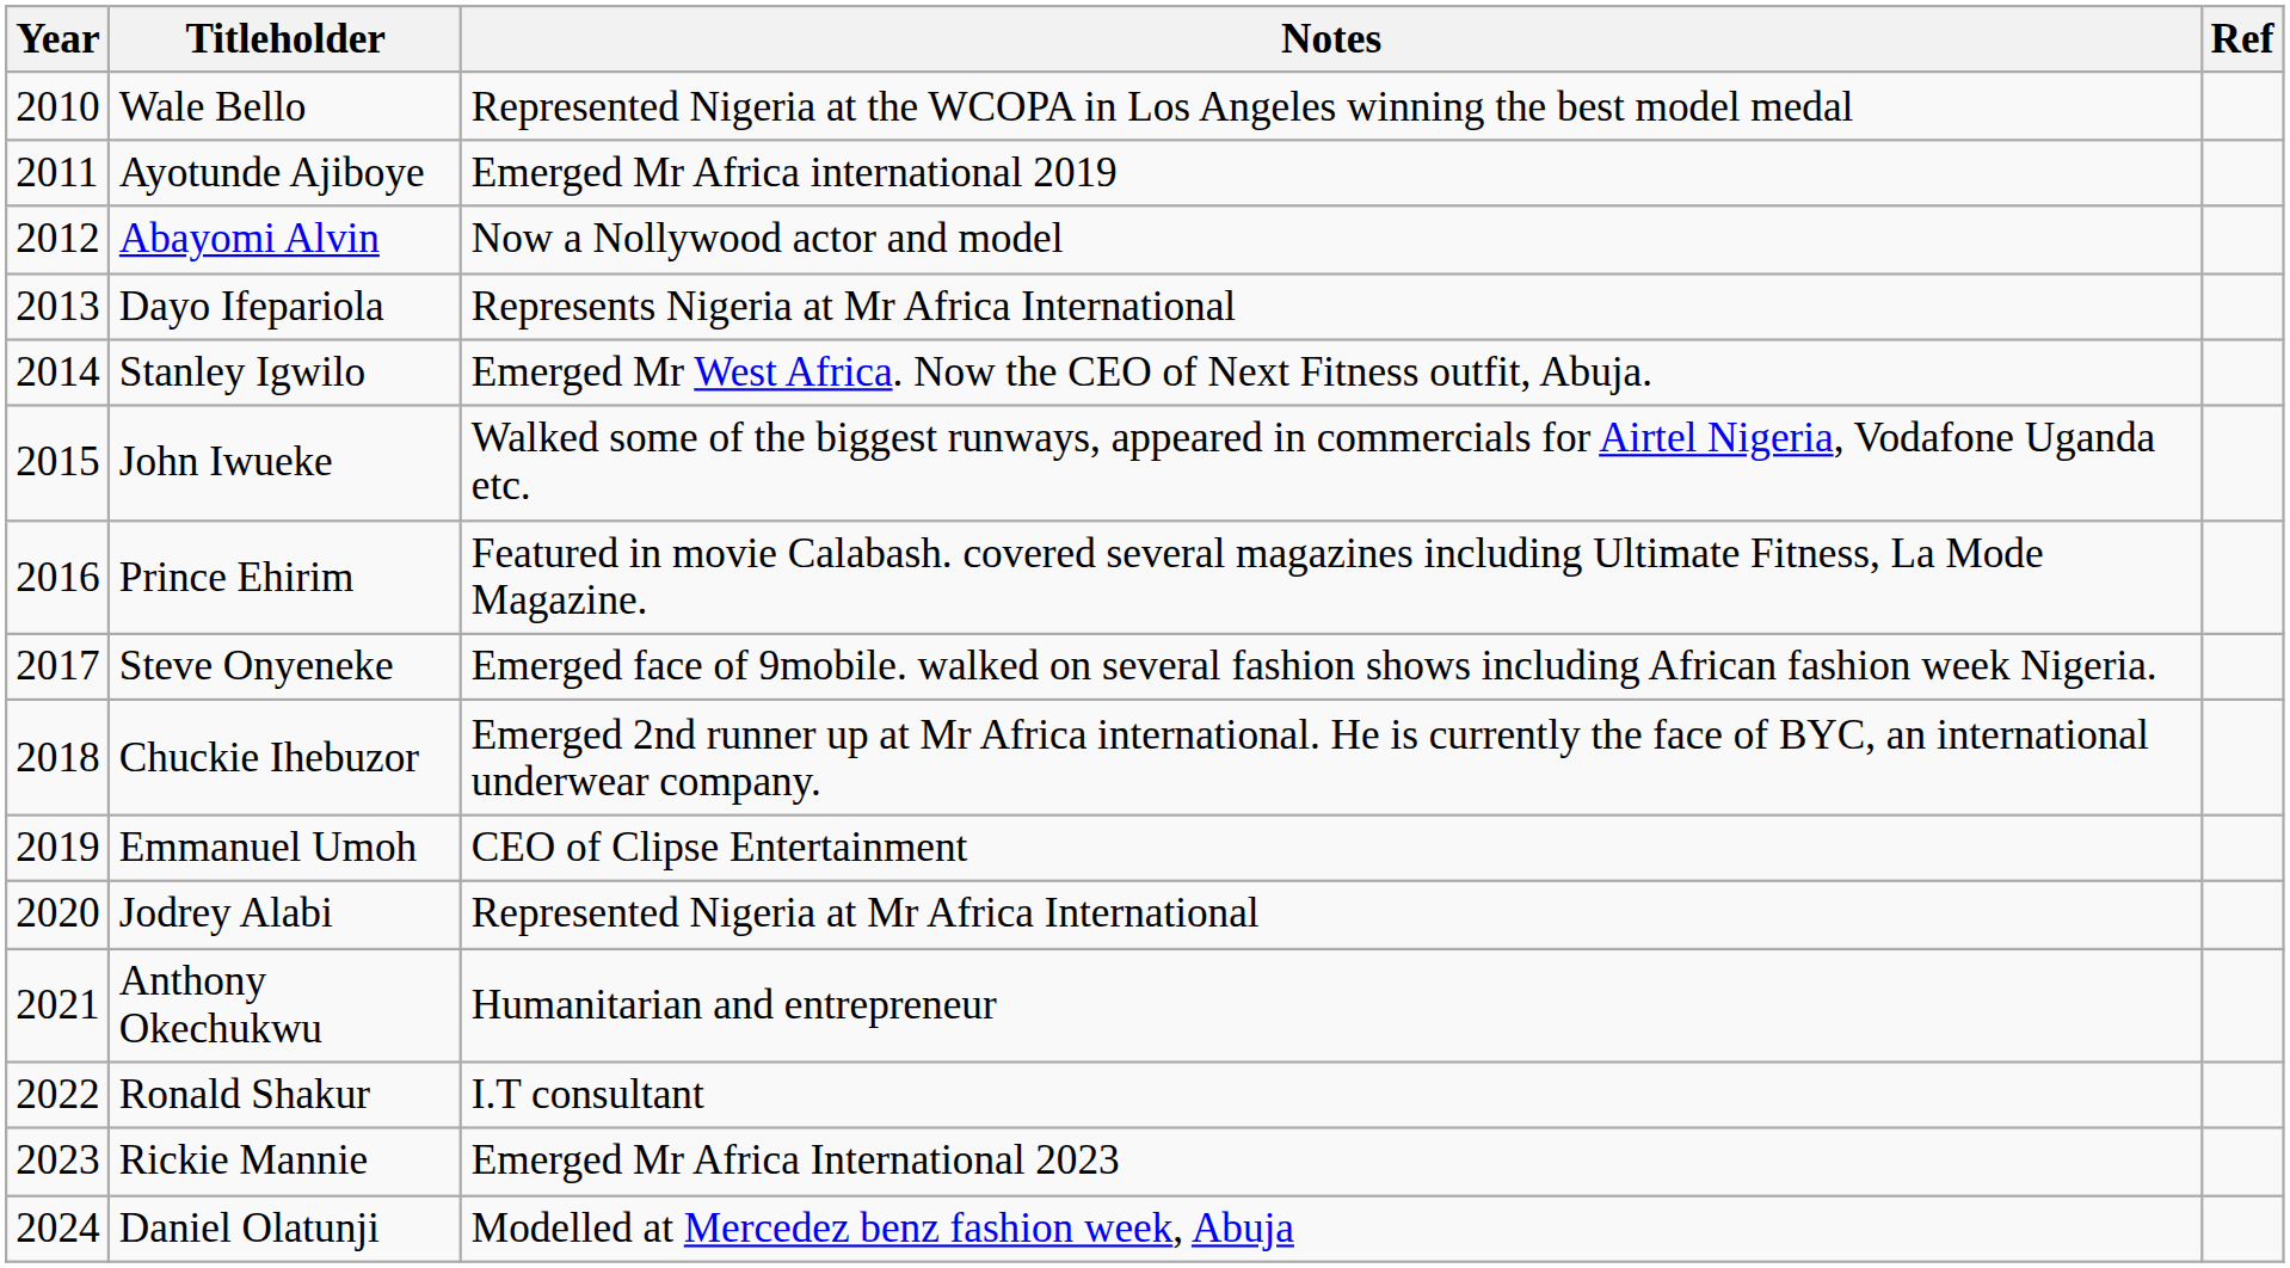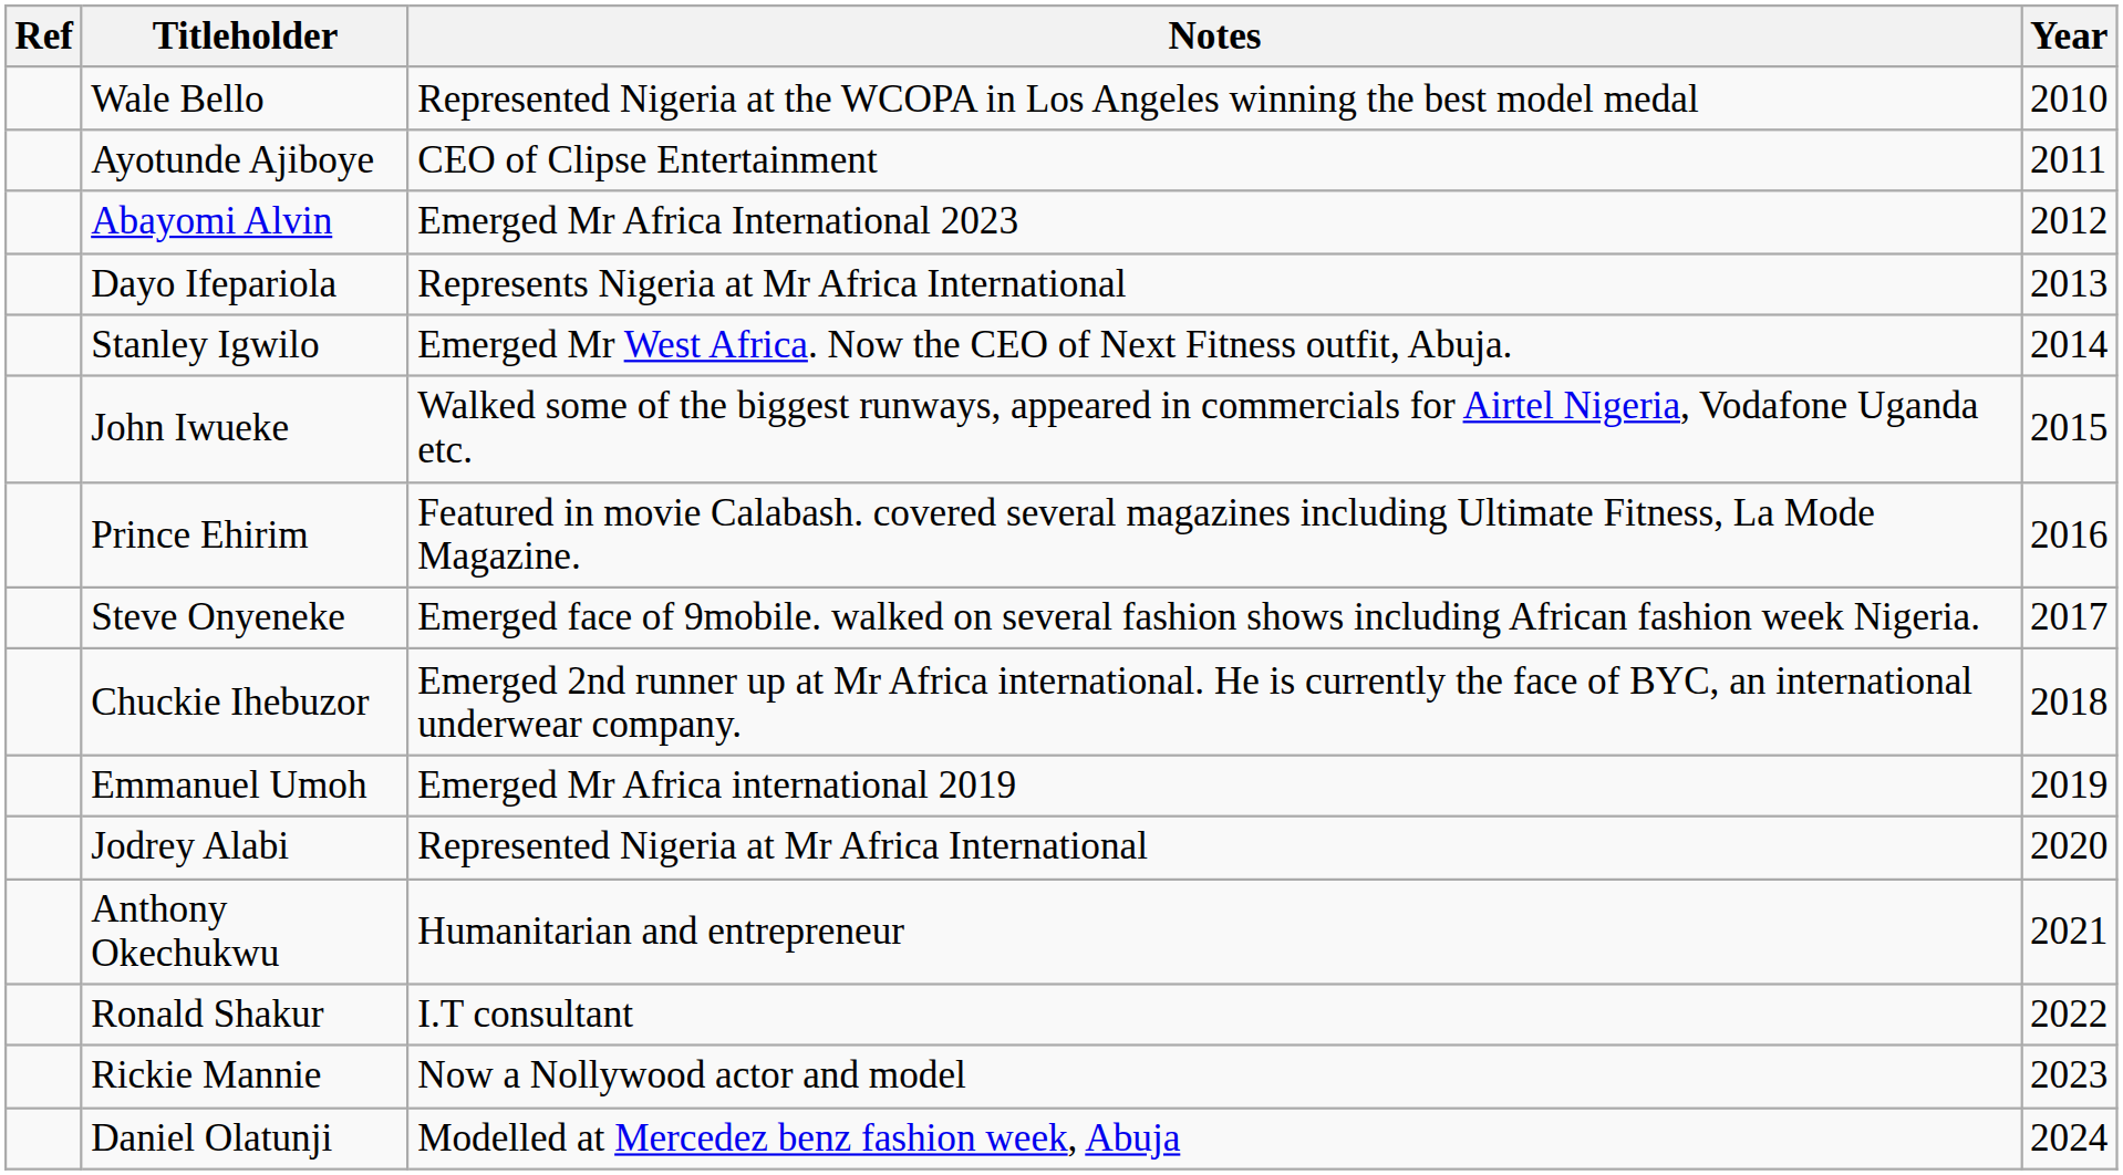columns swapped: Year <-> Ref
Ayotunde Ajiboye | Notes: Emerged Mr Africa international 2019 -> CEO of Clipse Entertainment
Abayomi Alvin | Notes: Now a Nollywood actor and model -> Emerged Mr Africa International 2023
Emmanuel Umoh | Notes: CEO of Clipse Entertainment -> Emerged Mr Africa international 2019
Rickie Mannie | Notes: Emerged Mr Africa International 2023 -> Now a Nollywood actor and model
